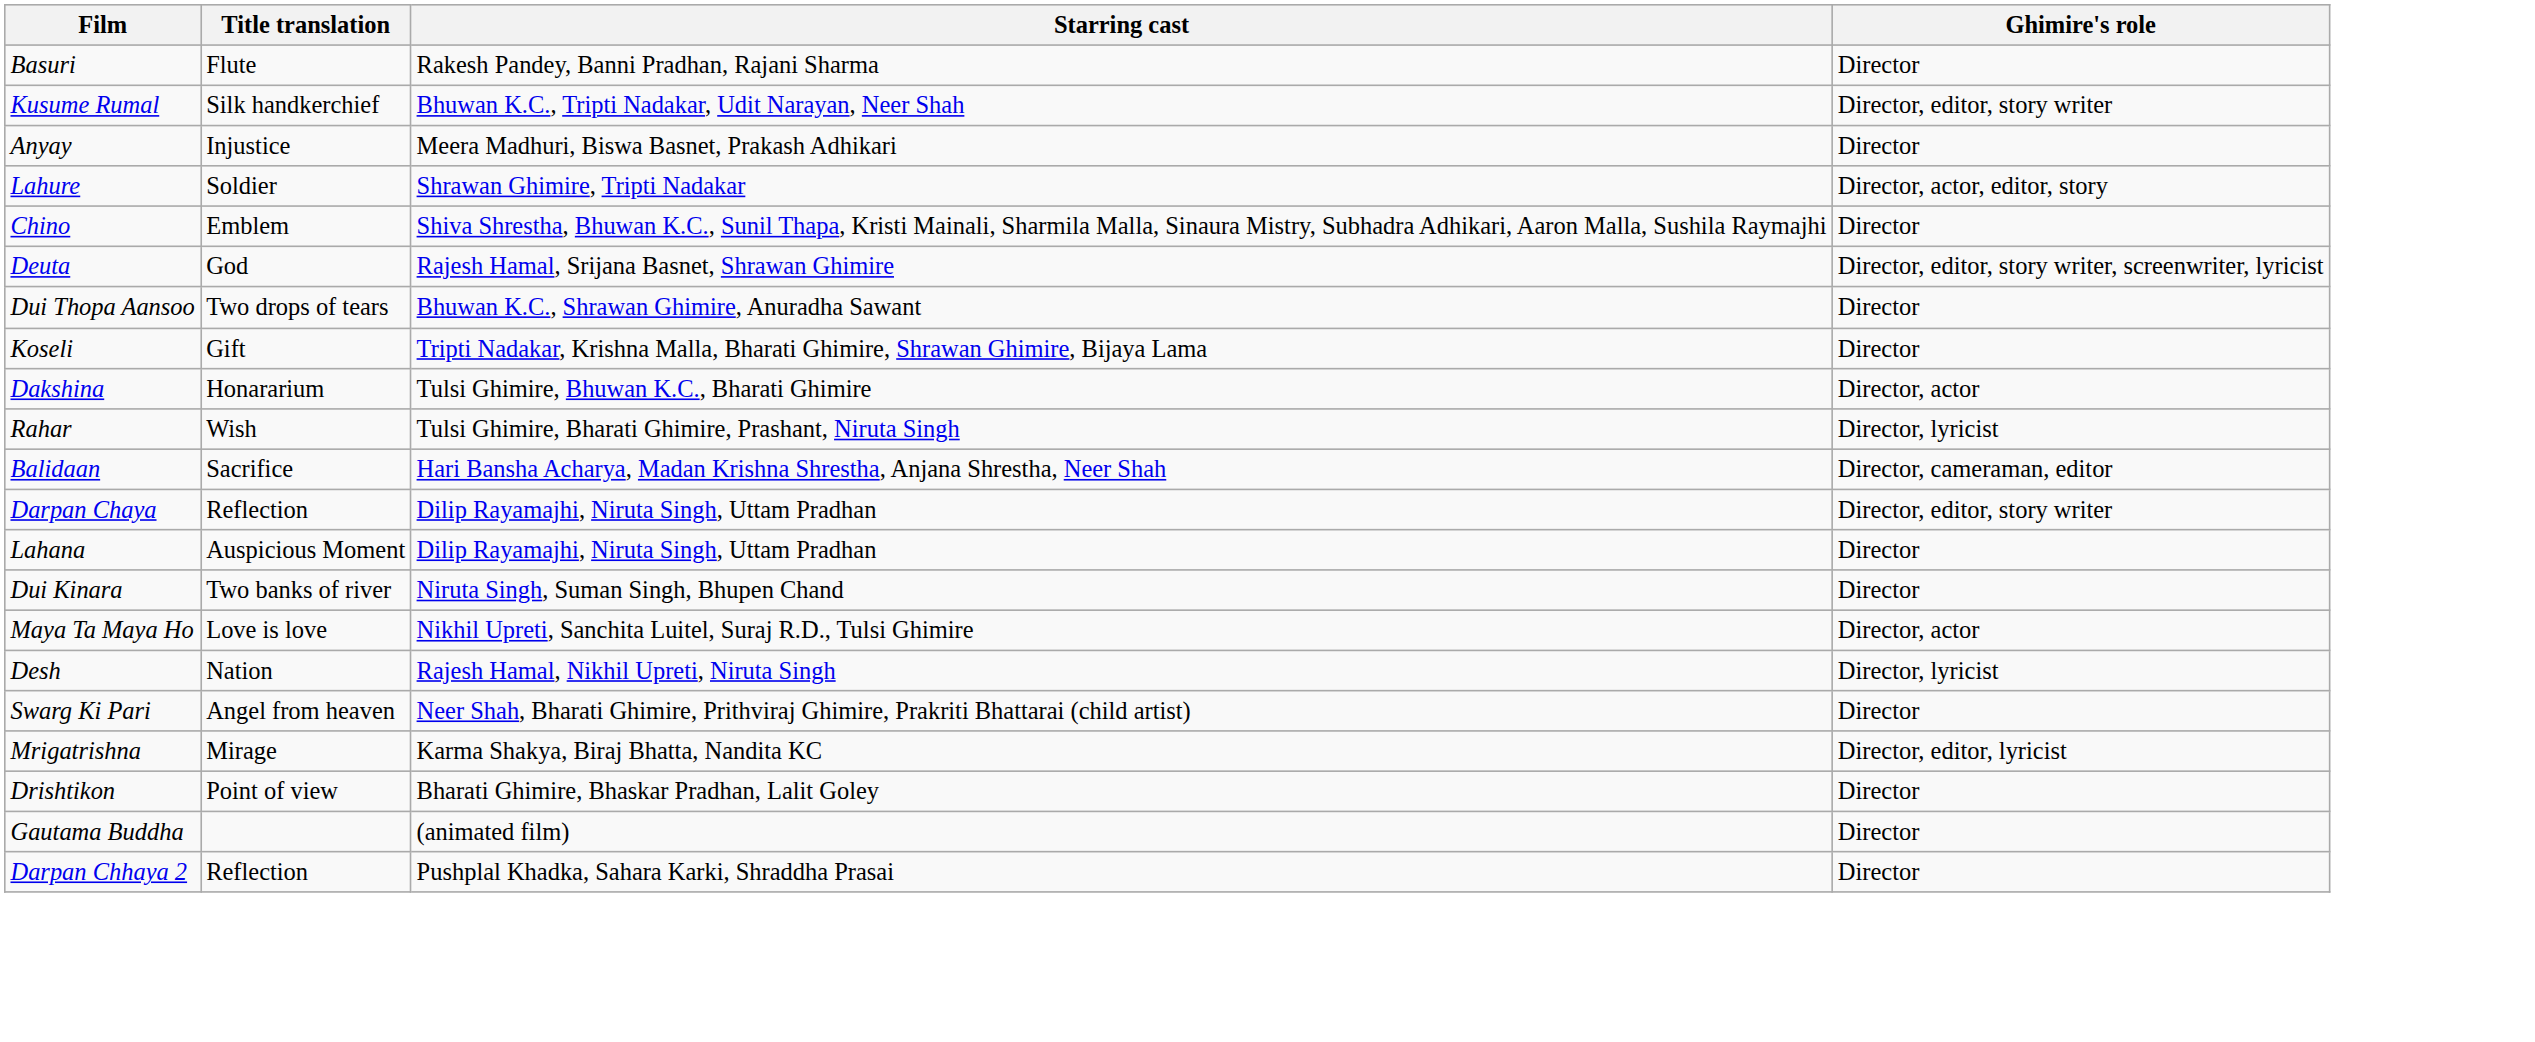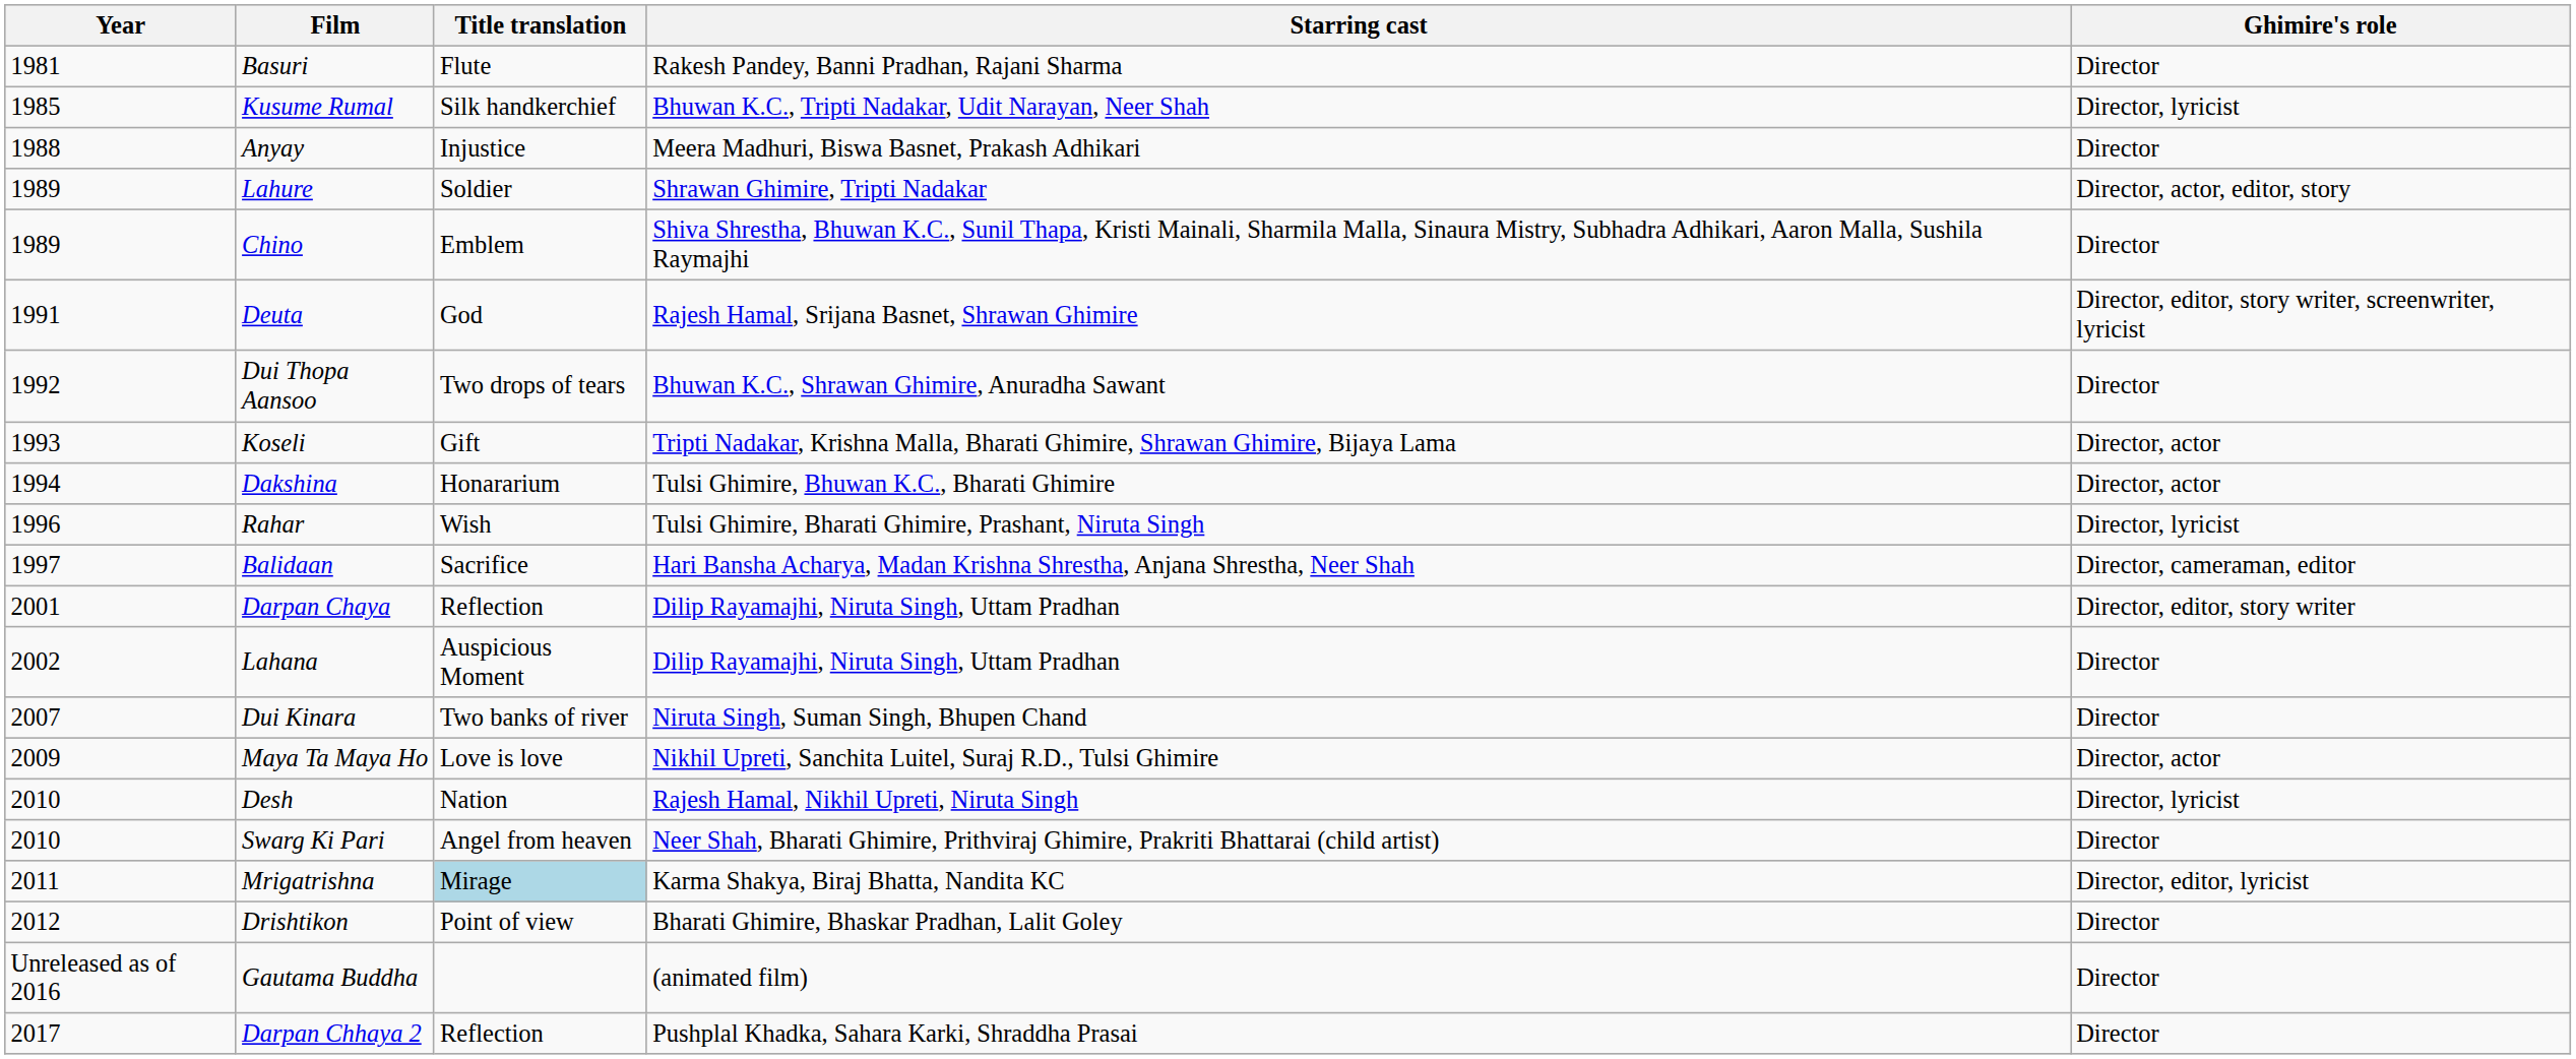+ column: Year | 1981 | 1985 | 1988 | 1989 | 1989 | 1991 | 1992 | 1993 | 1994 | 1996 | 1997 | 2001 | 2002 | 2007 | 2009 | 2010 | 2010 | 2011 | 2012 | Unreleased as of 2016 | 2017
Kusume Rumal | Ghimire's role: Director, editor, story writer -> Director, lyricist
Koseli | Ghimire's role: Director -> Director, actor
Mrigatrishna | Title translation: no background -> lightblue background
